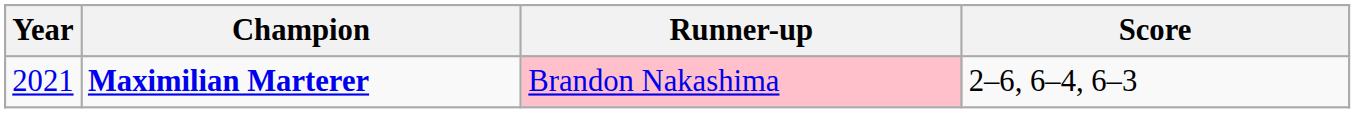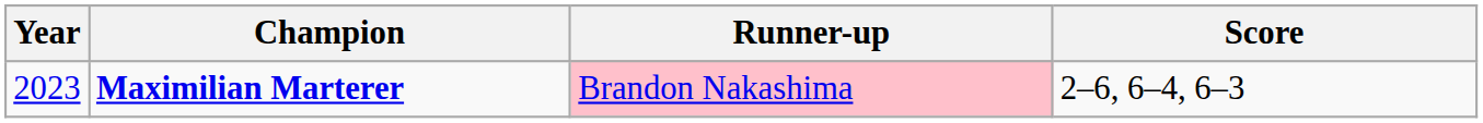Maximilian Marterer | Year: 2021 -> 2023
